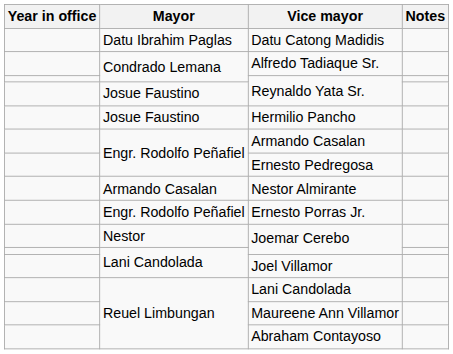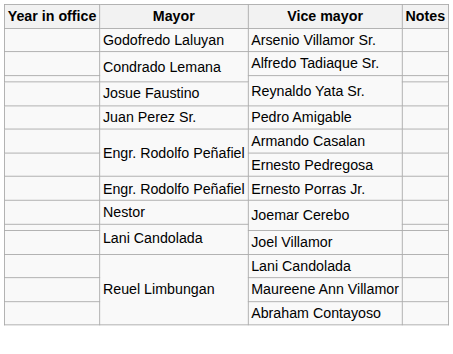- row: Datu Ibrahim Paglas | Datu Catong Madidis
+ row: Godofredo Laluyan | Arsenio Villamor Sr.
+ row: Juan Perez Sr. | Pedro Amigable
- row: Josue Faustino | Hermilio Pancho
- row: Armando Casalan | Nestor Almirante
